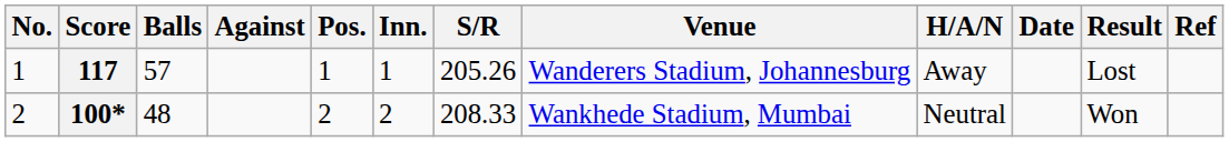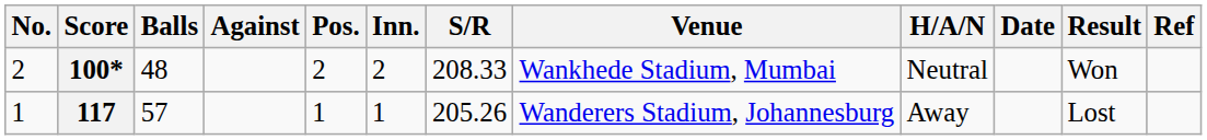rows swapped: 117 <-> 100*
